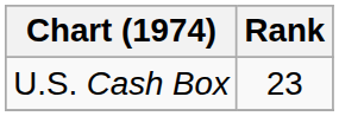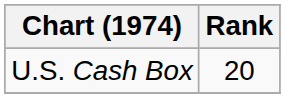U.S. Cash Box | Rank: 23 -> 20
